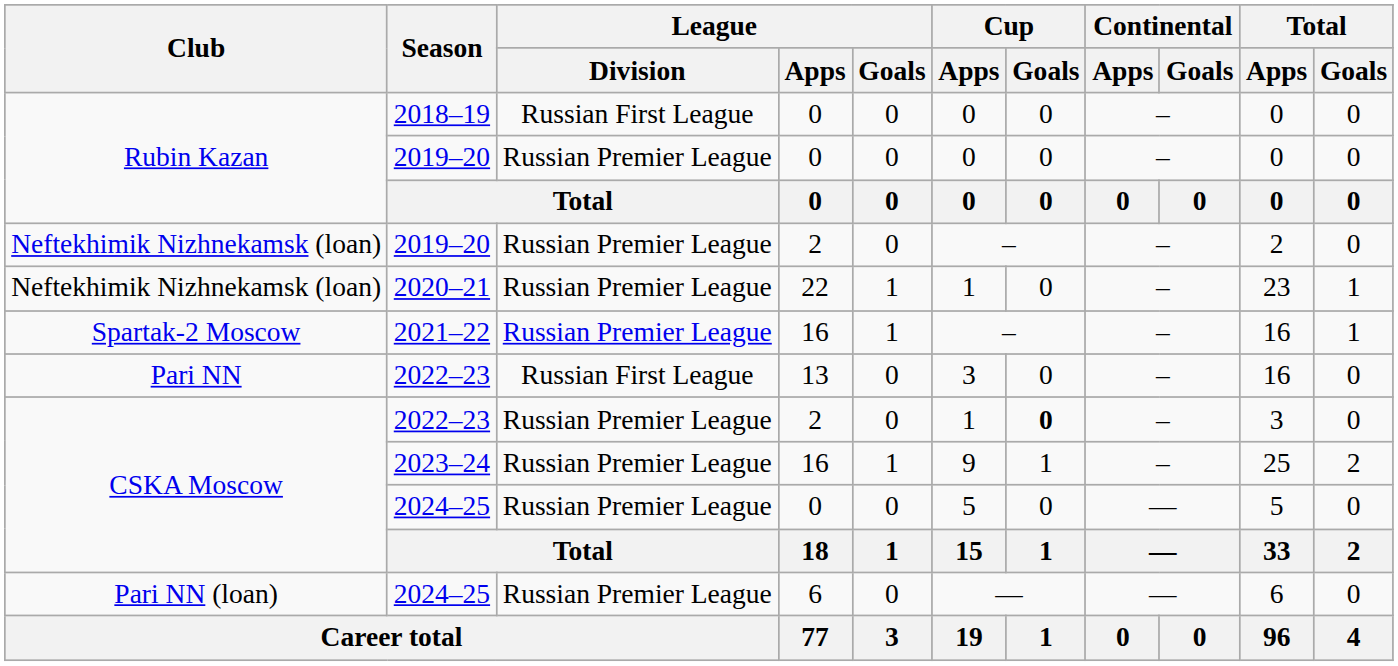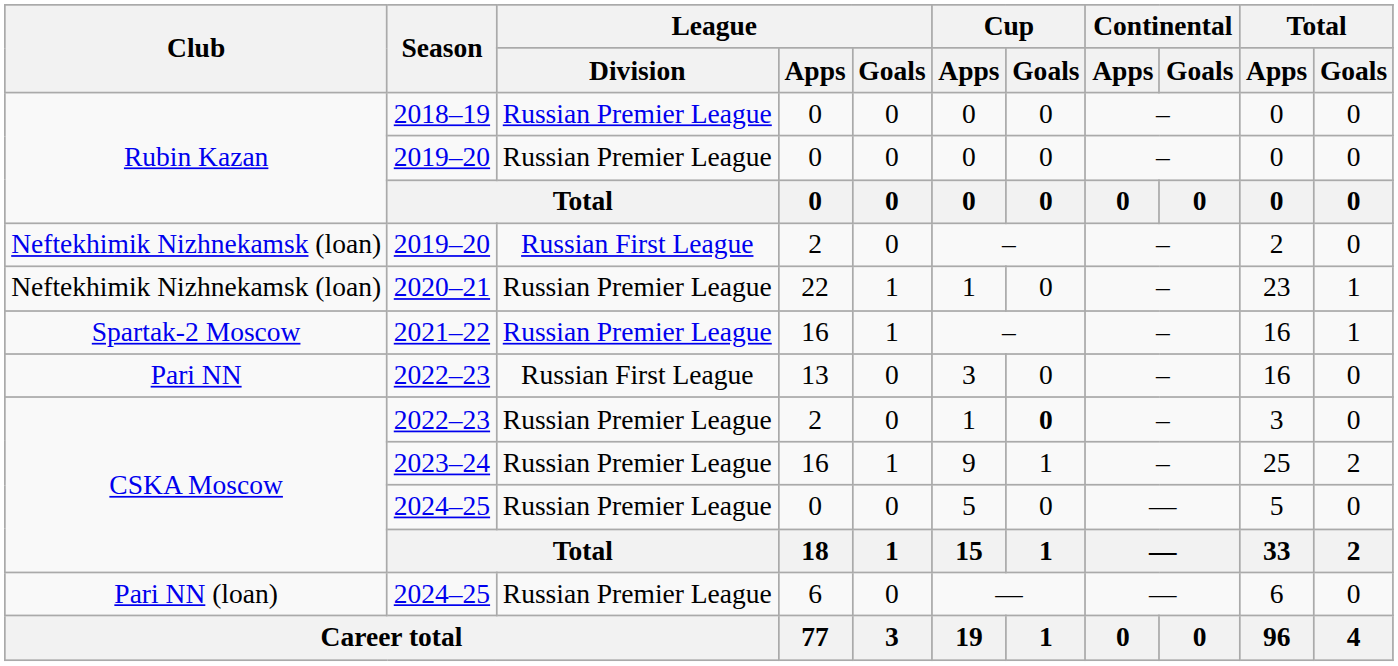2018–19 | League / Division: Russian First League -> Russian Premier League
Neftekhimik Nizhnekamsk (loan) / 2019–20 | League / Division: Russian Premier League -> Russian First League
